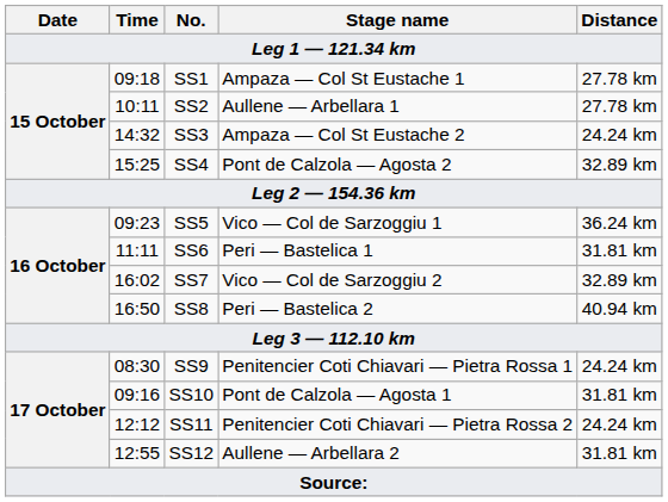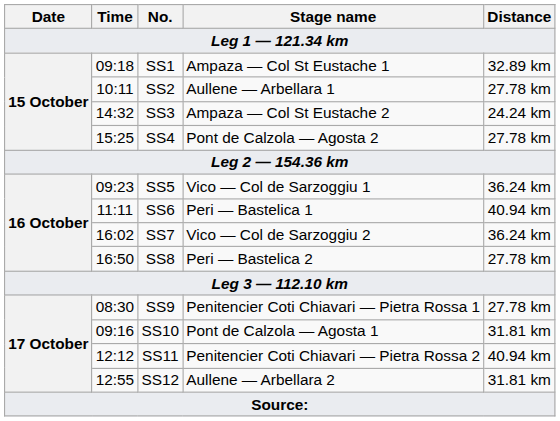SS1 | Distance: 27.78 km -> 32.89 km
SS4 | Distance: 32.89 km -> 27.78 km
SS6 | Distance: 31.81 km -> 40.94 km
SS7 | Distance: 32.89 km -> 36.24 km
SS8 | Distance: 40.94 km -> 27.78 km
SS9 | Distance: 24.24 km -> 27.78 km
SS11 | Distance: 24.24 km -> 40.94 km
